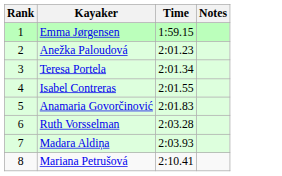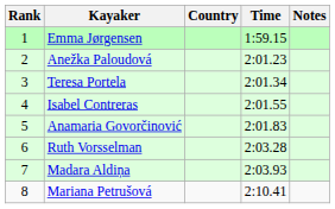+ column: Country
